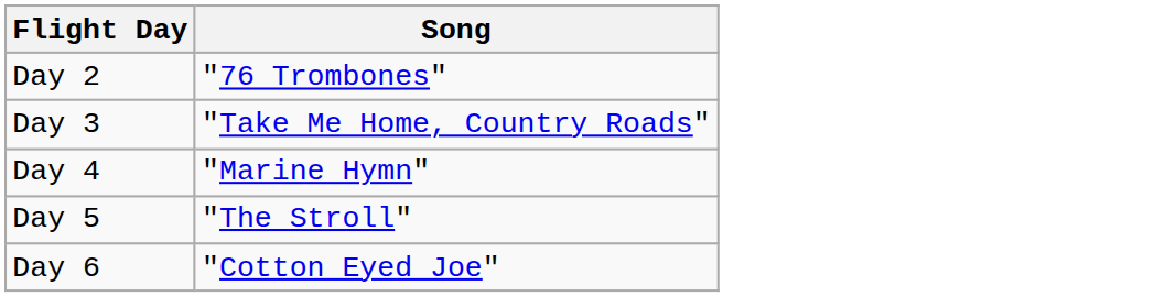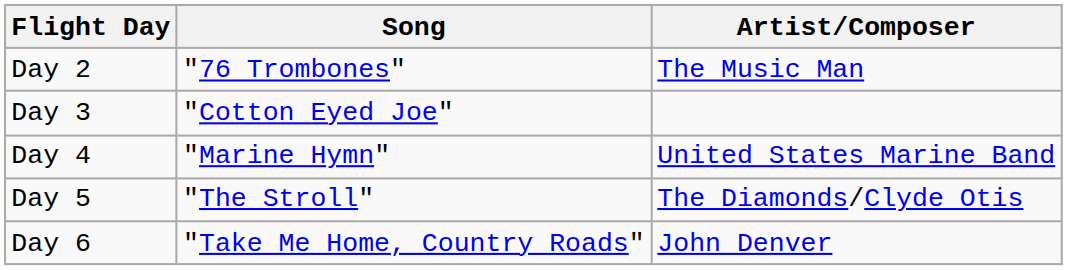+ column: Artist/Composer | The Music Man | United States Marine Band | The Diamonds/Clyde Otis | John Denver
Day 3 | Song: "Take Me Home, Country Roads" -> "Cotton Eyed Joe"
Day 6 | Song: "Cotton Eyed Joe" -> "Take Me Home, Country Roads"
